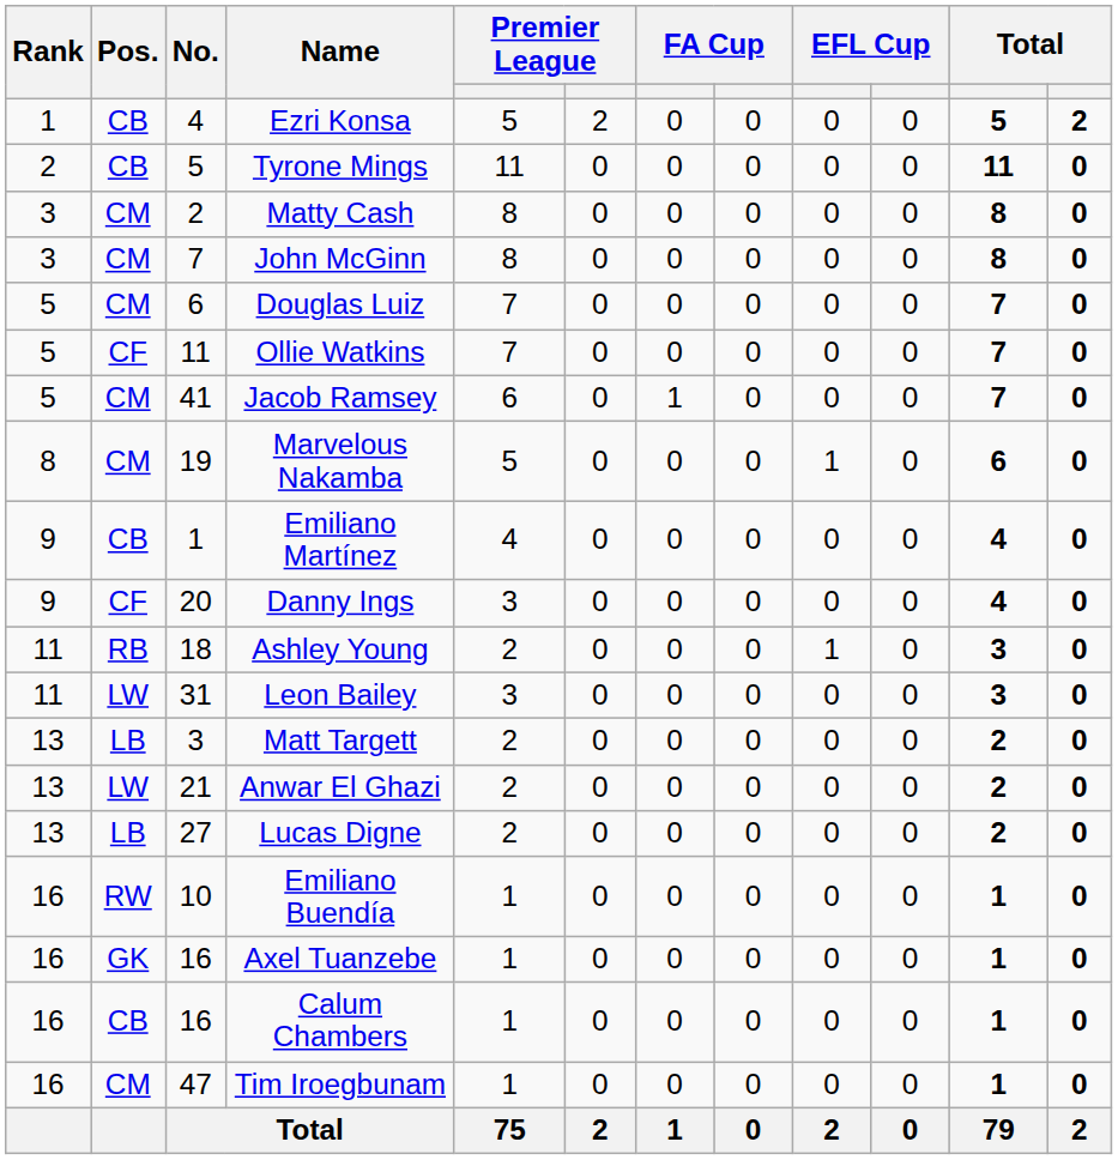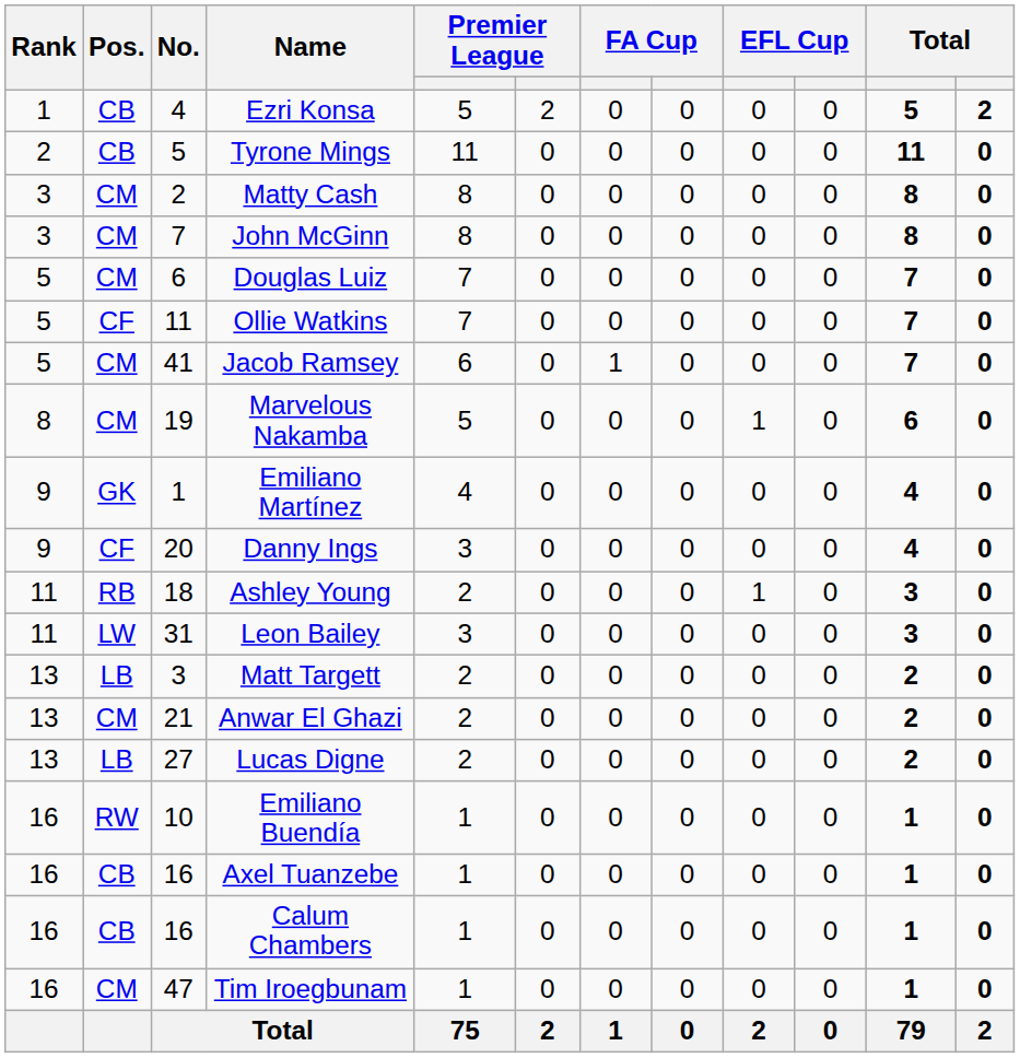Emiliano Martínez | Pos.: CB -> GK
Anwar El Ghazi | Pos.: LW -> CM
Axel Tuanzebe | Pos.: GK -> CB
